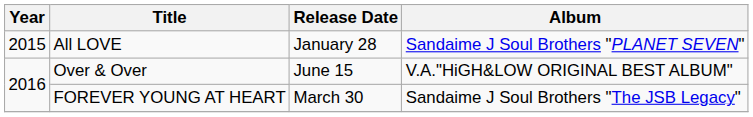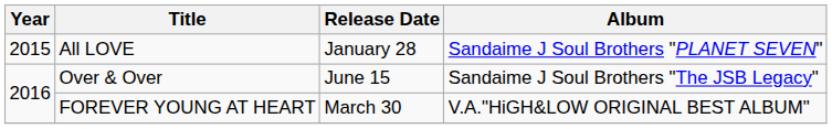Over & Over | Album: V.A."HiGH&LOW ORIGINAL BEST ALBUM" -> Sandaime J Soul Brothers "The JSB Legacy"
FOREVER YOUNG AT HEART | Album: Sandaime J Soul Brothers "The JSB Legacy" -> V.A."HiGH&LOW ORIGINAL BEST ALBUM"
